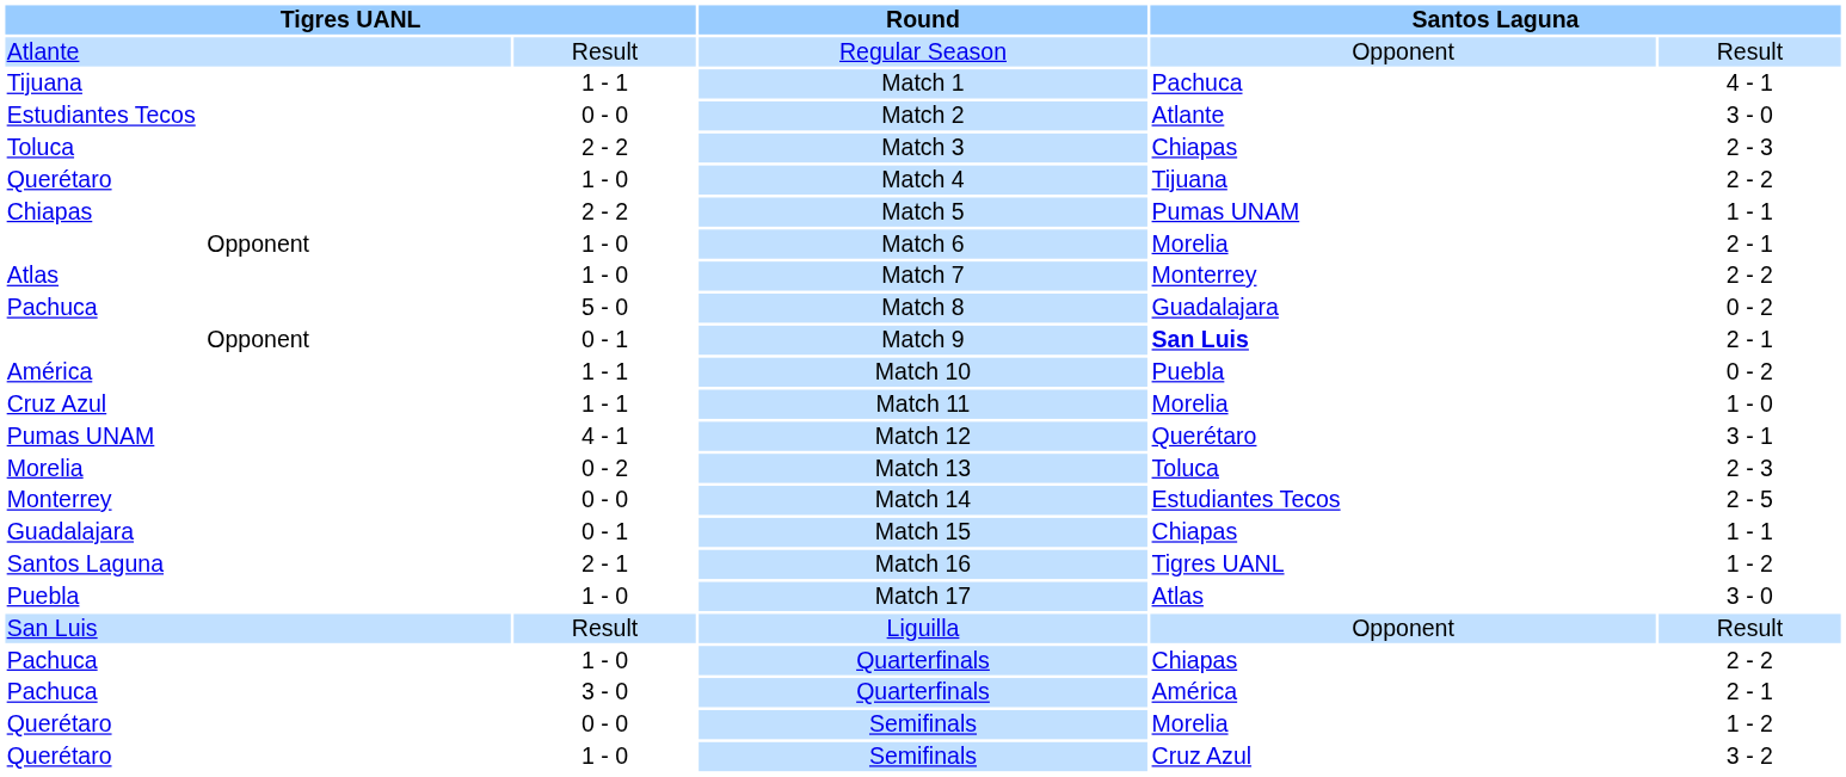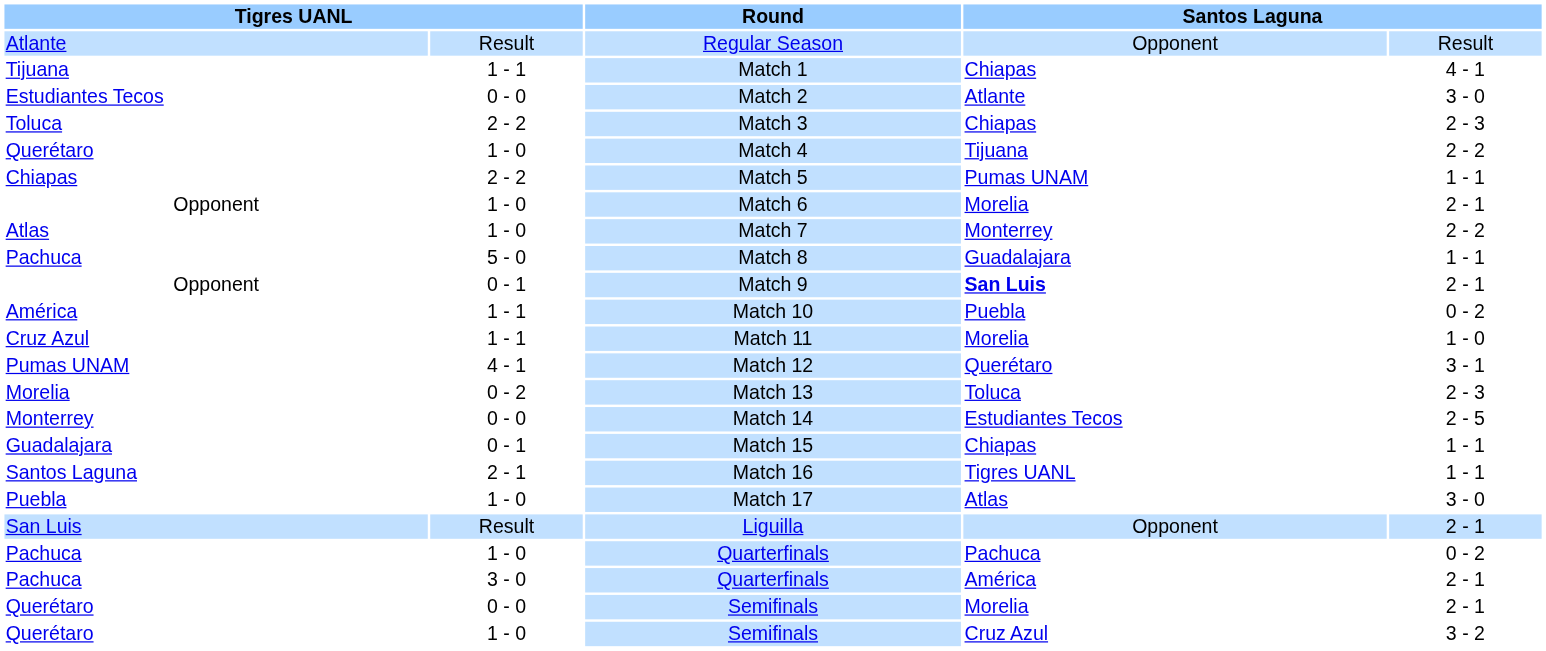Match 1 | column 4: Pachuca -> Chiapas
Match 8 | column 5: 0 - 2 -> 1 - 1
Match 16 | column 5: 1 - 2 -> 1 - 1
Liguilla | column 5: Result -> 2 - 1
1 - 0 / Quarterfinals | column 4: Chiapas -> Pachuca
1 - 0 / Quarterfinals | column 5: 2 - 2 -> 0 - 2
0 - 0 / Semifinals | column 5: 1 - 2 -> 2 - 1
